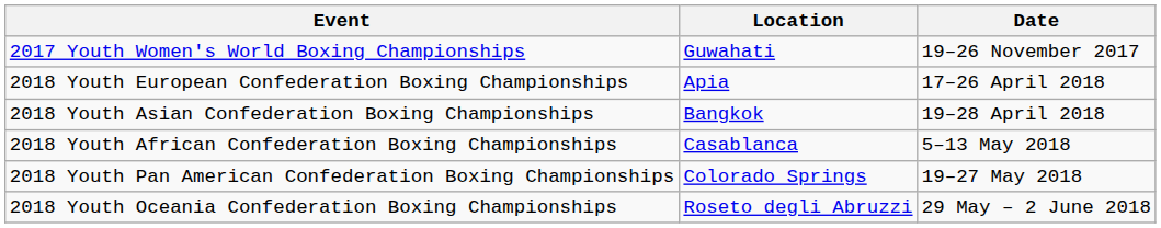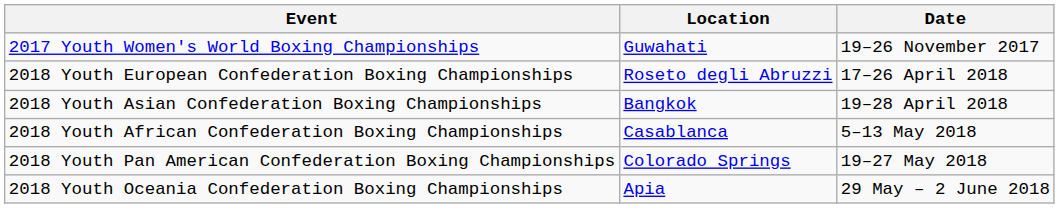2018 Youth European Confederation Boxing Championships | Location: Apia -> Roseto degli Abruzzi
2018 Youth Oceania Confederation Boxing Championships | Location: Roseto degli Abruzzi -> Apia
